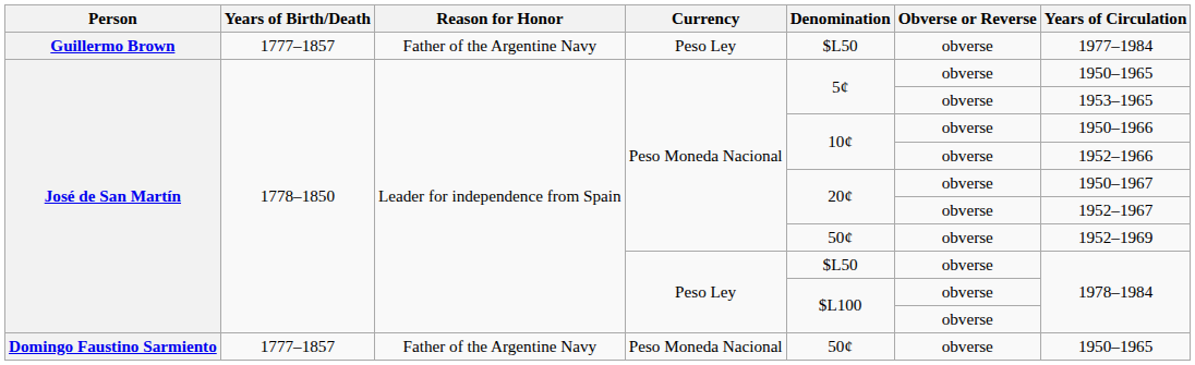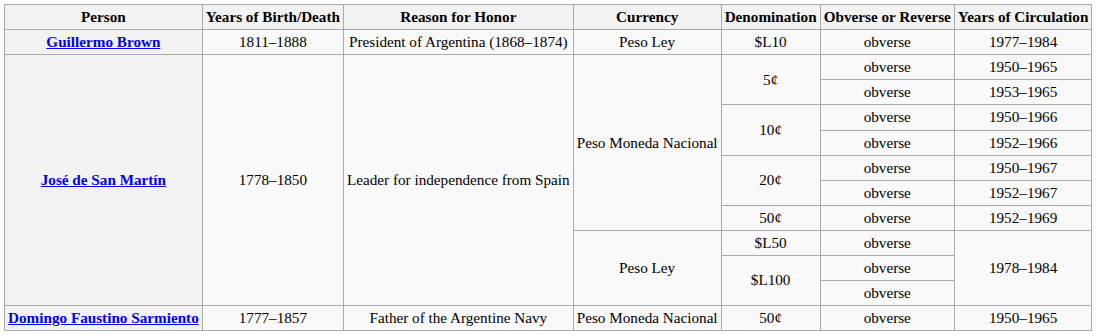Guillermo Brown | Years of Birth/Death: 1777–1857 -> 1811–1888
Guillermo Brown | Reason for Honor: Father of the Argentine Navy -> President of Argentina (1868–1874)
Guillermo Brown | Denomination: $L50 -> $L10
